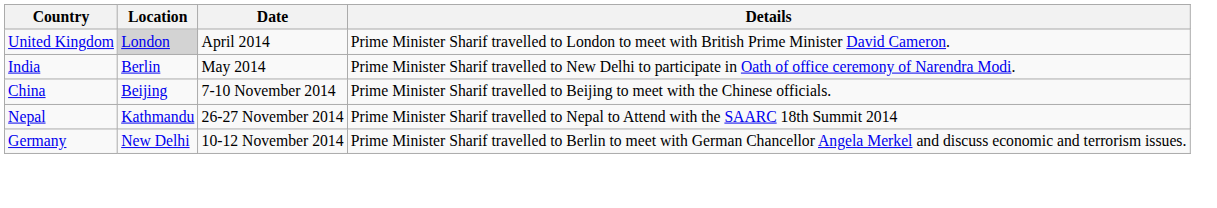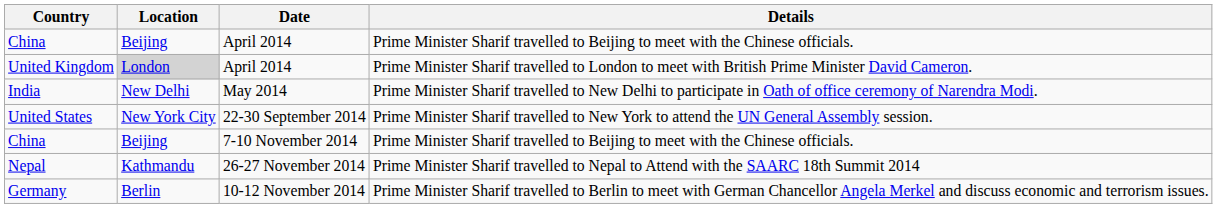+ row: China | Beijing | April 2014 | Prime Minister Sharif travelled to Beijing to meet with the Chinese officials.
India | Location: Berlin -> New Delhi
+ row: United States | New York City | 22-30 September 2014 | Prime Minister Sharif travelled to New York to attend the UN General Assembly session.
Germany | Location: New Delhi -> Berlin
